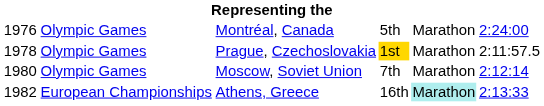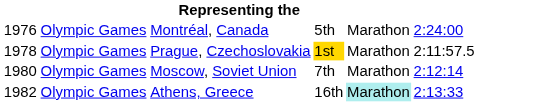Athens, Greece | column 2: European Championships -> Olympic Games
